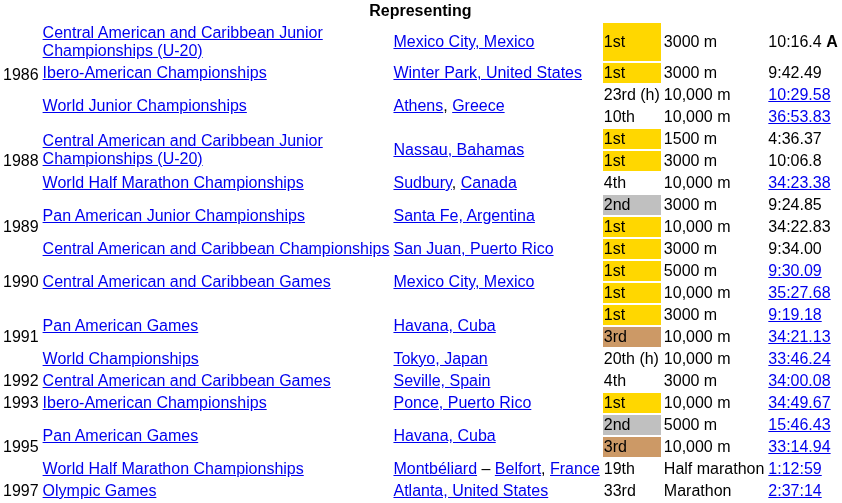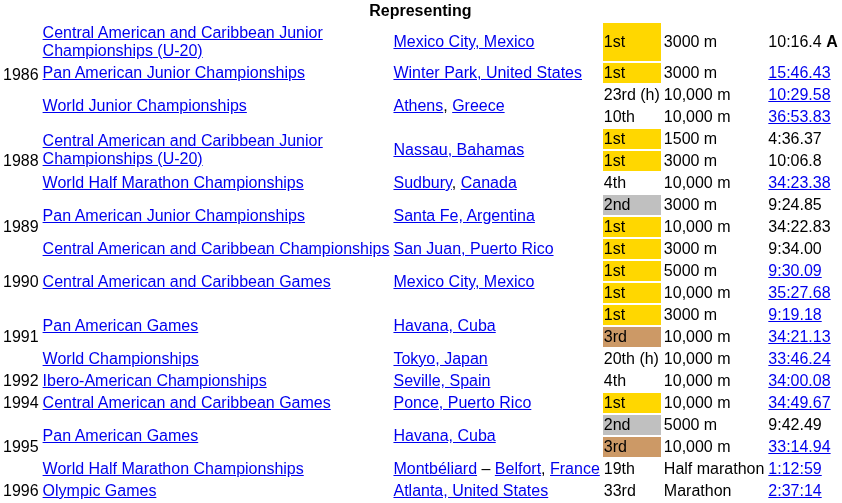Winter Park, United States | column 2: Ibero-American Championships -> Pan American Junior Championships
Winter Park, United States | column 6: 9:42.49 -> 15:46.43
Seville, Spain | column 2: Central American and Caribbean Games -> Ibero-American Championships
Seville, Spain | column 5: 3000 m -> 10,000 m
Ponce, Puerto Rico | column 1: 1993 -> 1994
Ponce, Puerto Rico | column 2: Ibero-American Championships -> Central American and Caribbean Games
Havana, Cuba / 2nd | column 6: 15:46.43 -> 9:42.49
Atlanta, United States | column 1: 1997 -> 1996
